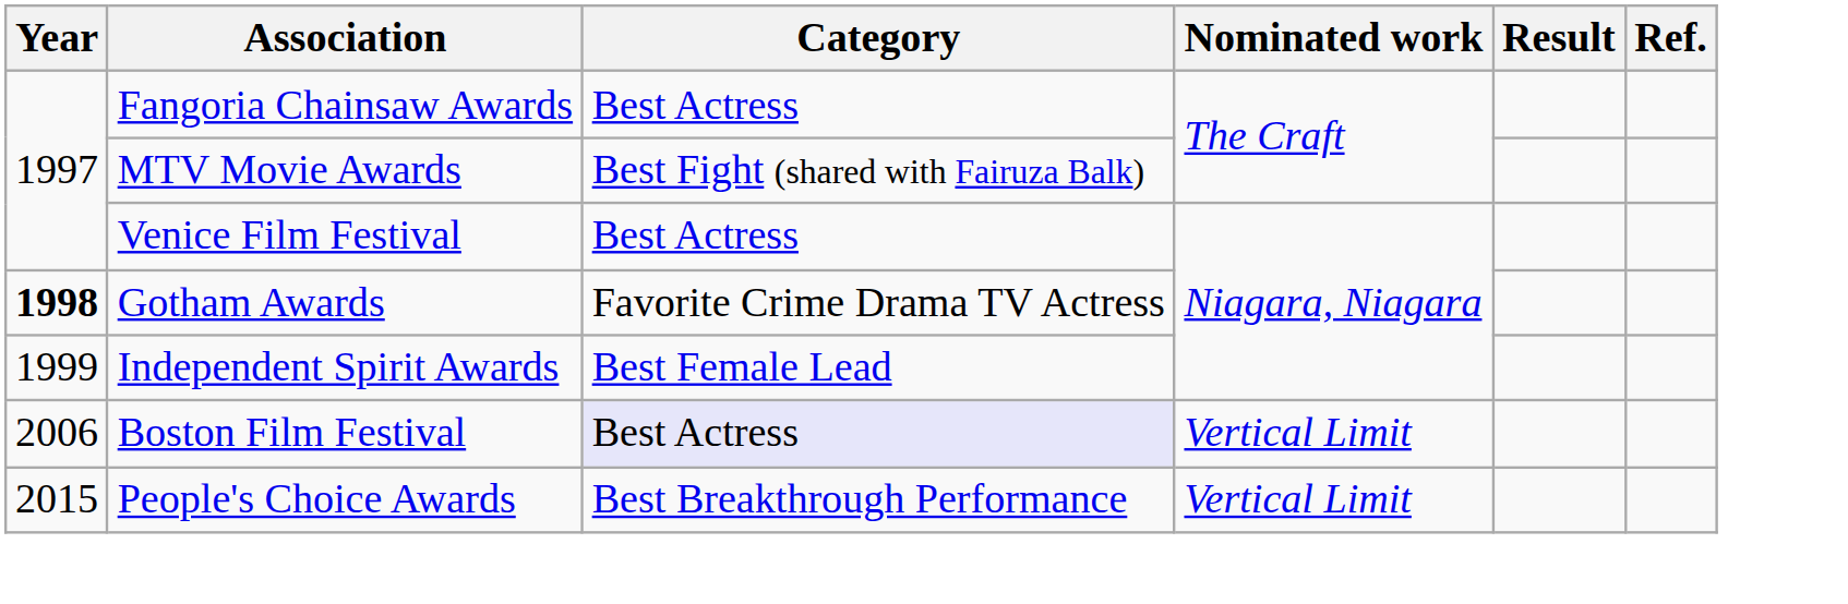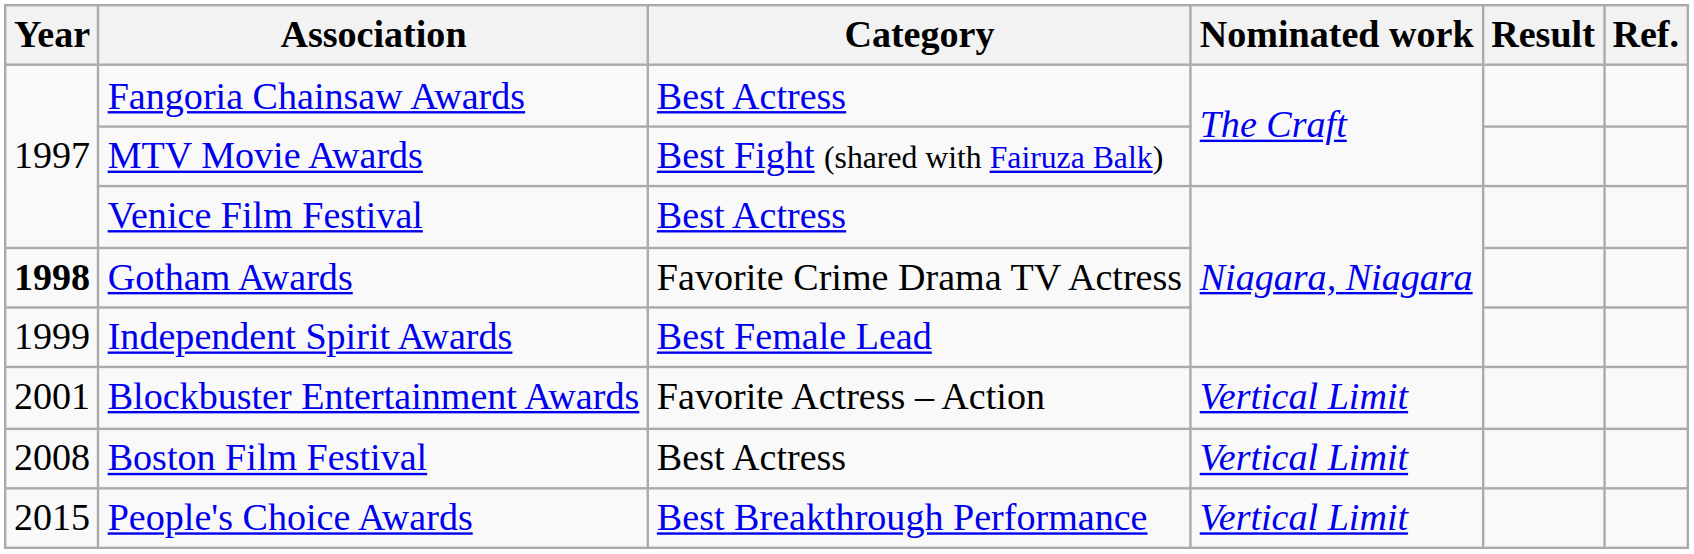+ row: 2001 | Blockbuster Entertainment Awards | Favorite Actress – Action | Vertical Limit
Boston Film Festival | Year: 2006 -> 2008
Boston Film Festival | Category: lavender background -> no background
